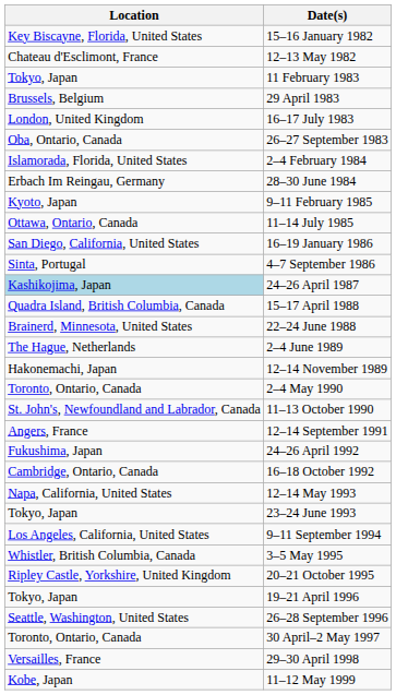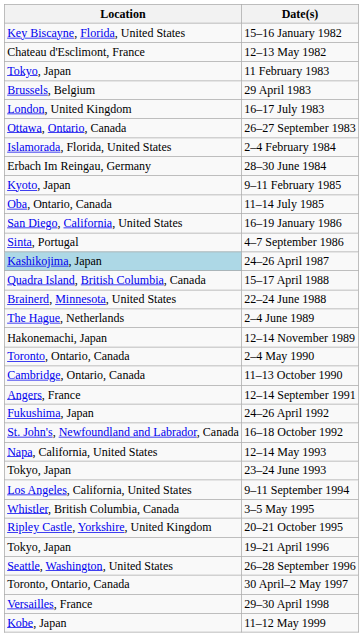26–27 September 1983 | Location: Oba, Ontario, Canada -> Ottawa, Ontario, Canada
11–14 July 1985 | Location: Ottawa, Ontario, Canada -> Oba, Ontario, Canada
11–13 October 1990 | Location: St. John's, Newfoundland and Labrador, Canada -> Cambridge, Ontario, Canada
16–18 October 1992 | Location: Cambridge, Ontario, Canada -> St. John's, Newfoundland and Labrador, Canada
